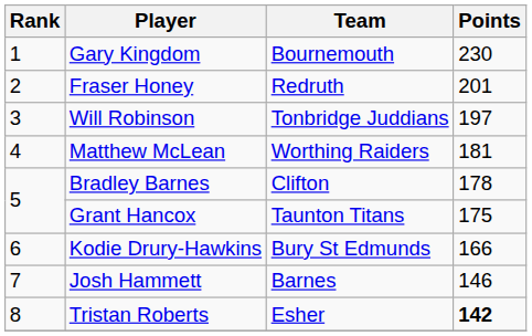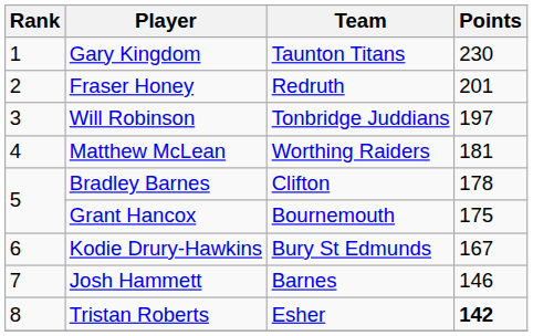Gary Kingdom | Team: Bournemouth -> Taunton Titans
Grant Hancox | Team: Taunton Titans -> Bournemouth
Kodie Drury-Hawkins | Points: 166 -> 167
